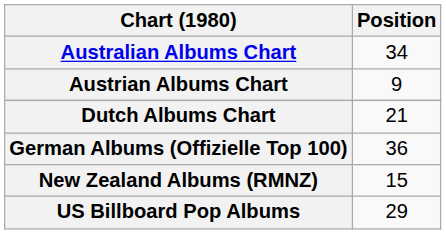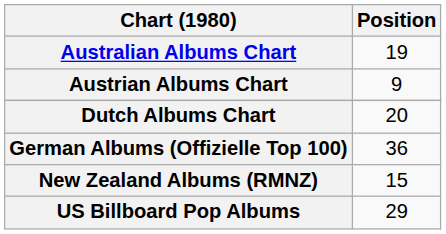Australian Albums Chart | Position: 34 -> 19
Dutch Albums Chart | Position: 21 -> 20
